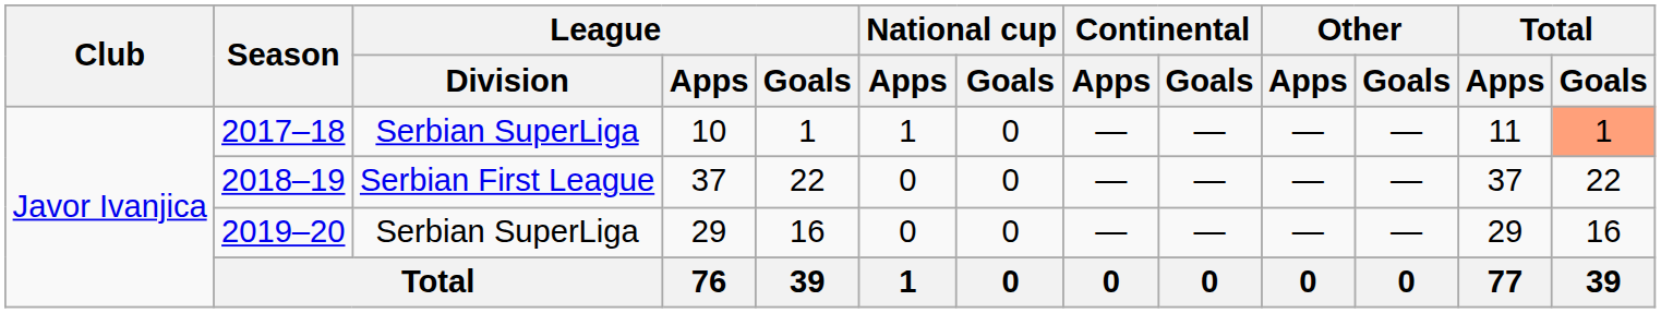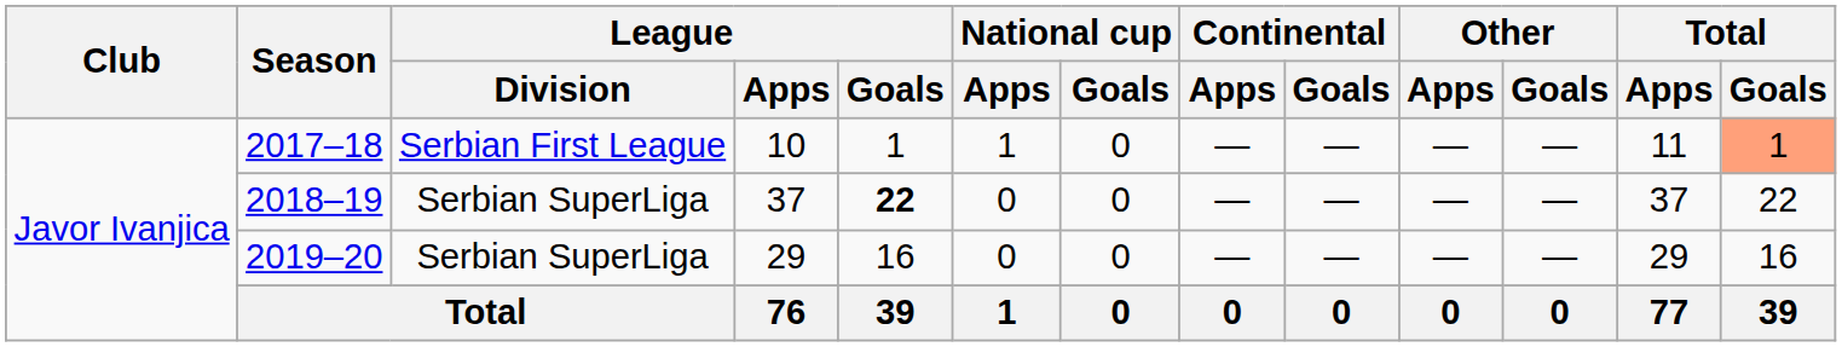2017–18 | League / Division: Serbian SuperLiga -> Serbian First League
2018–19 | League / Division: Serbian First League -> Serbian SuperLiga
2018–19 | League / Goals: normal -> bold
